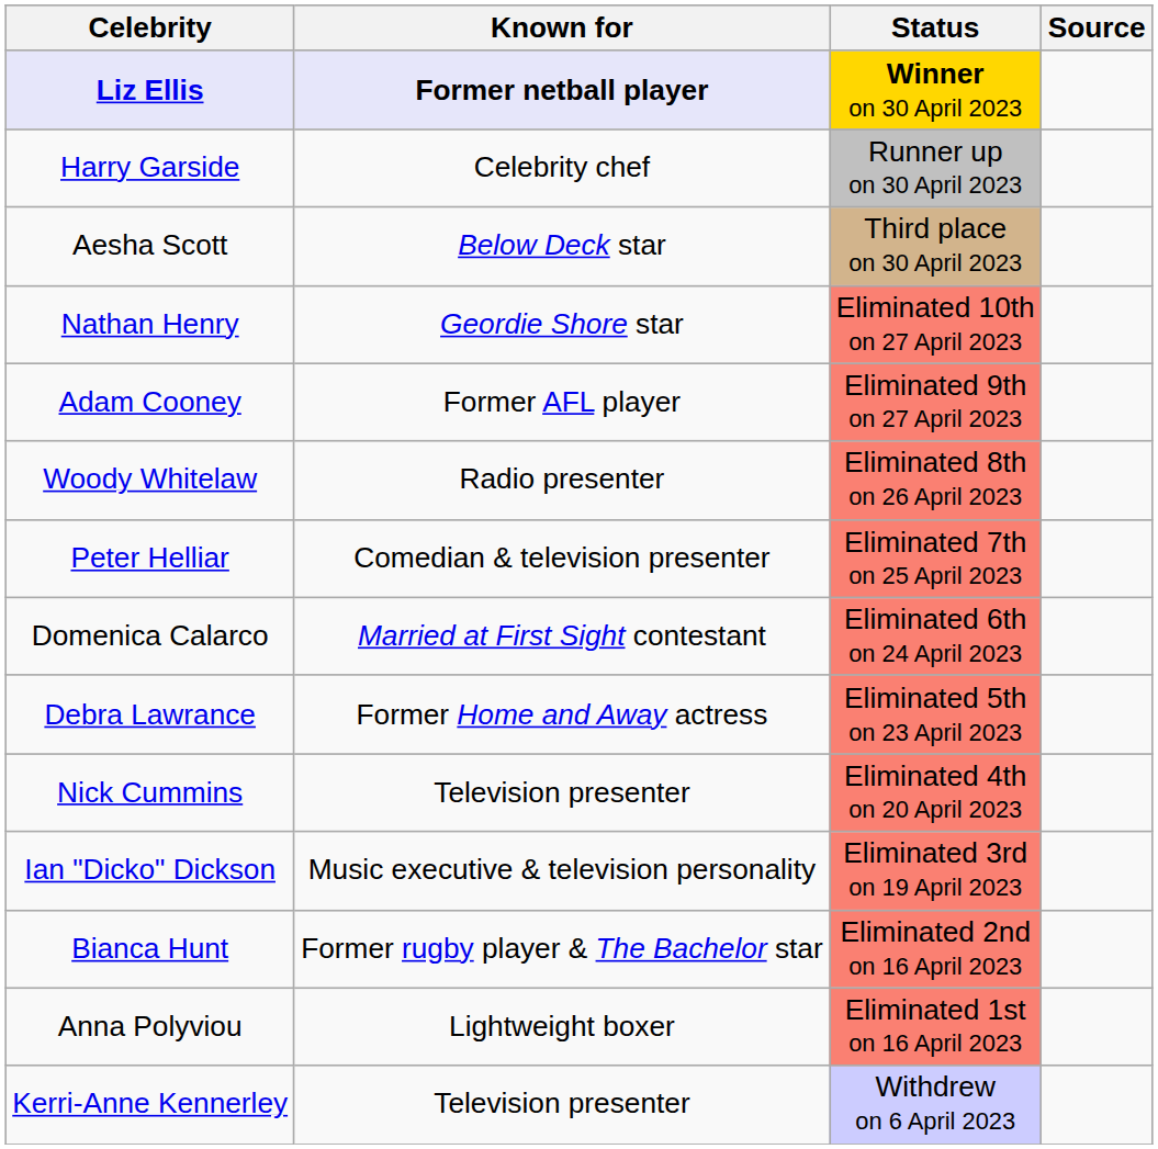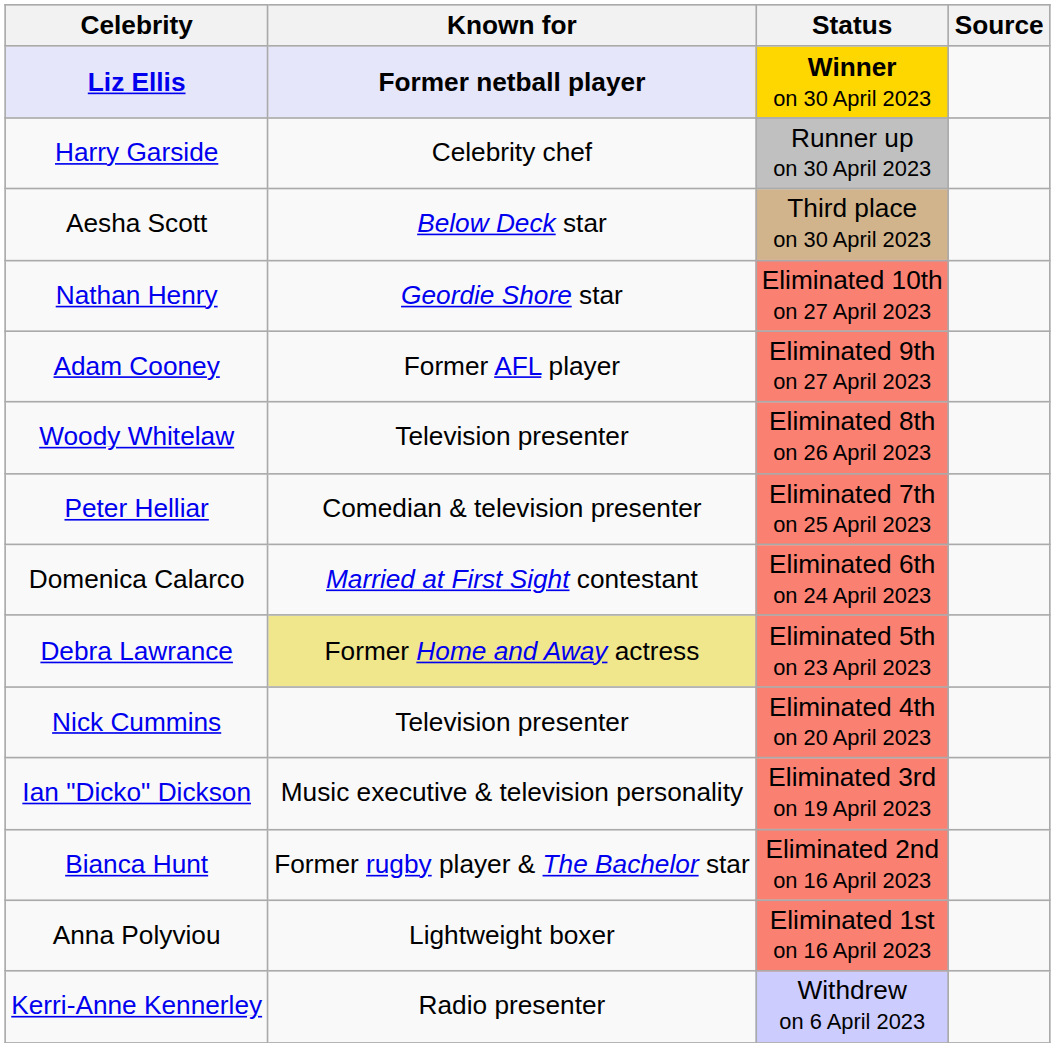Woody Whitelaw | Known for: Radio presenter -> Television presenter
Debra Lawrance | Known for: no background -> khaki background
Kerri-Anne Kennerley | Known for: Television presenter -> Radio presenter
